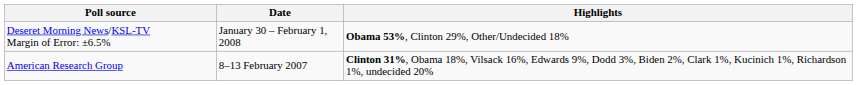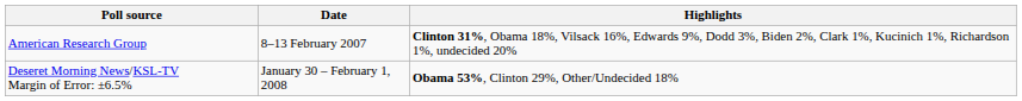rows swapped: Deseret Morning News/KSL-TV Margin of Error: ±6.5% <-> American Research Group
